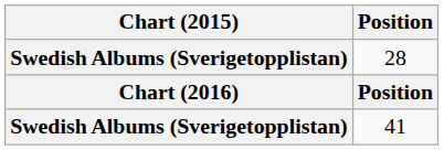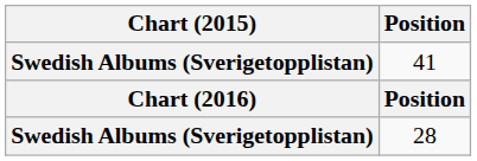rows swapped: 28 <-> 41
